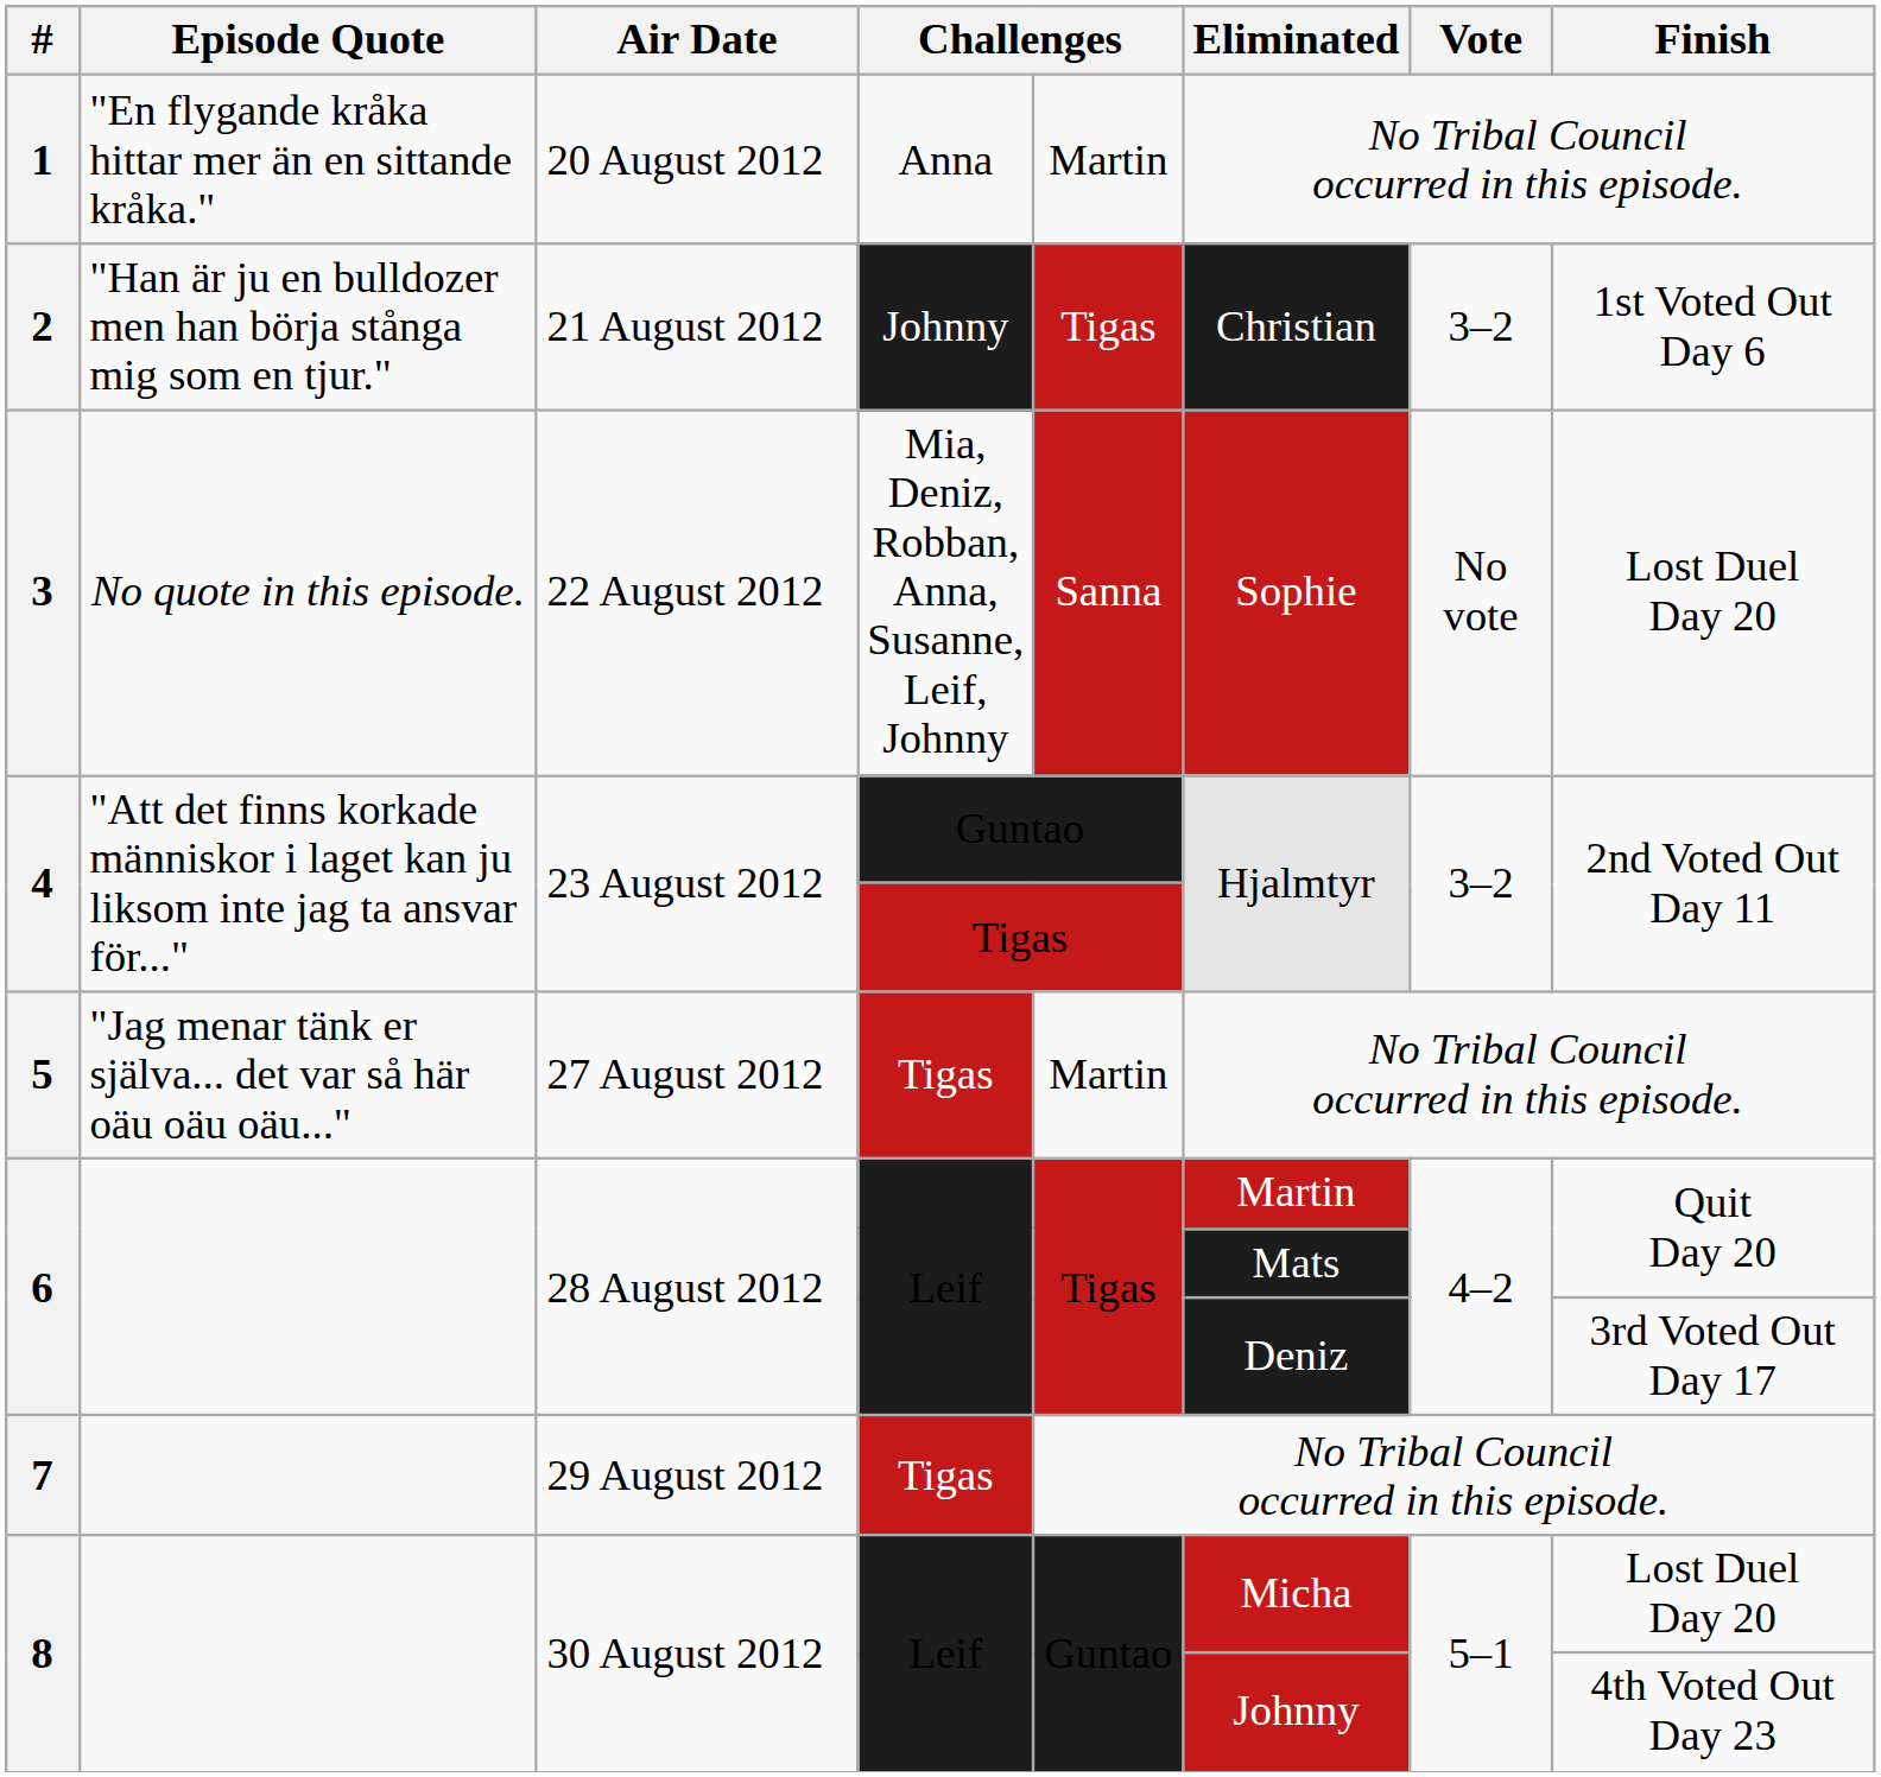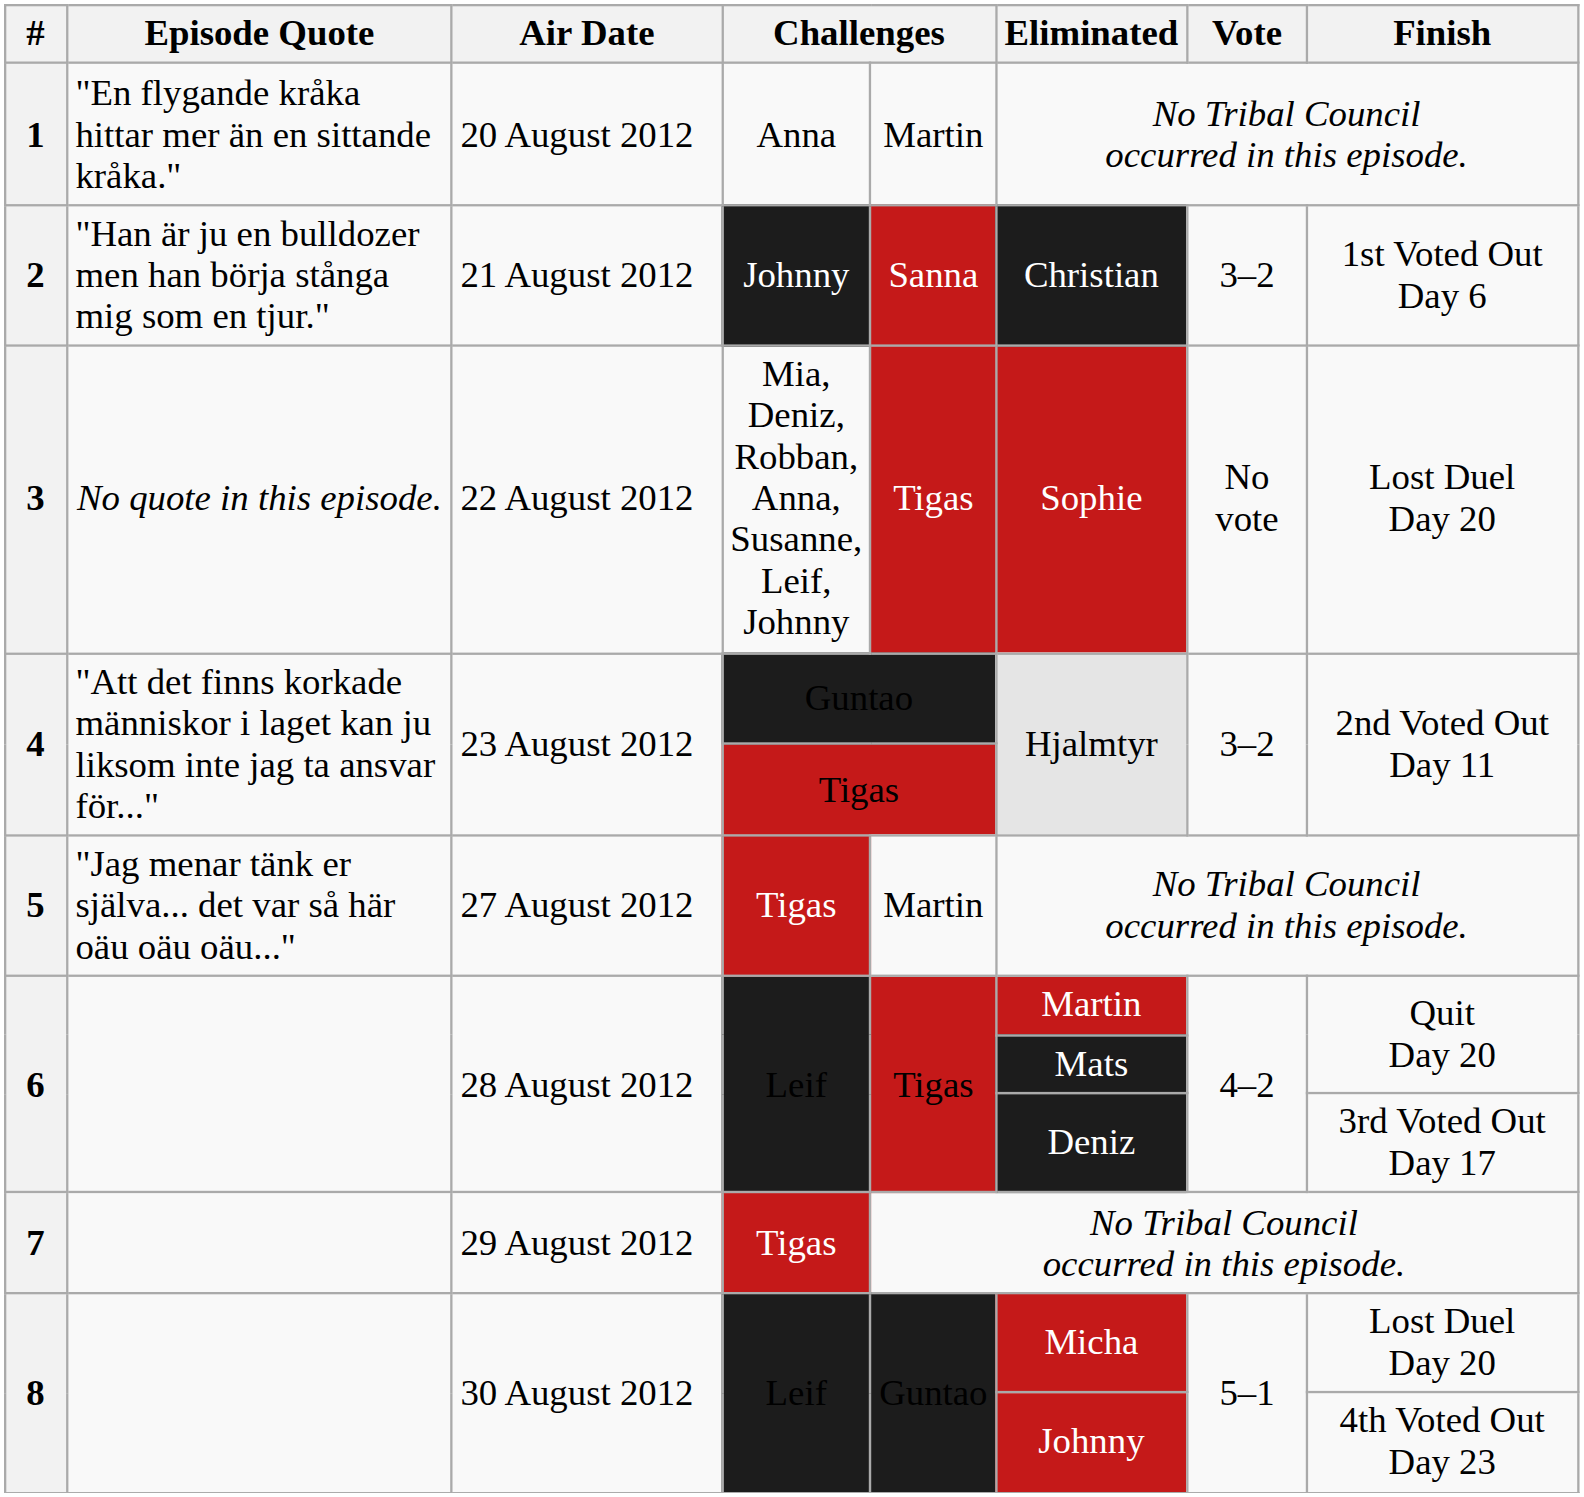2 | column 5: Tigas -> Sanna
3 | column 5: Sanna -> Tigas
